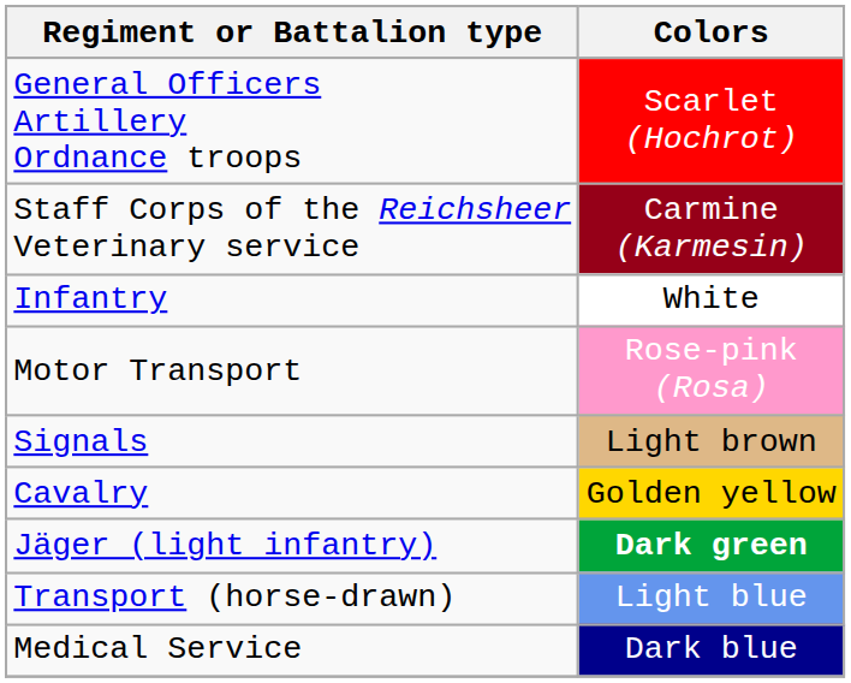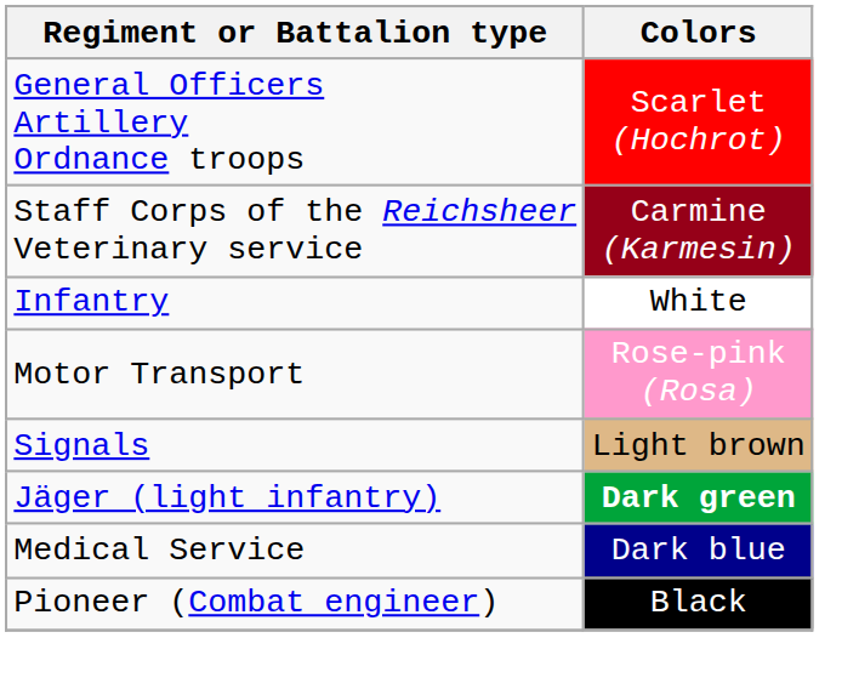- row: Cavalry | Golden yellow
- row: Transport (horse-drawn) | Light blue
+ row: Pioneer (Combat engineer) | Black
